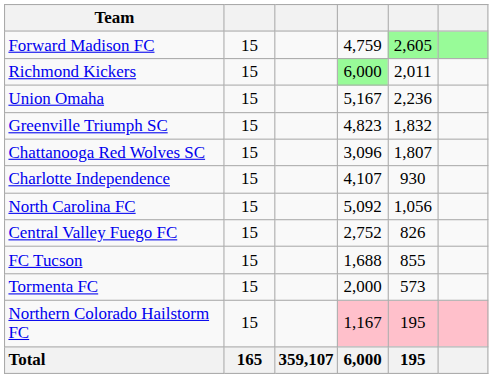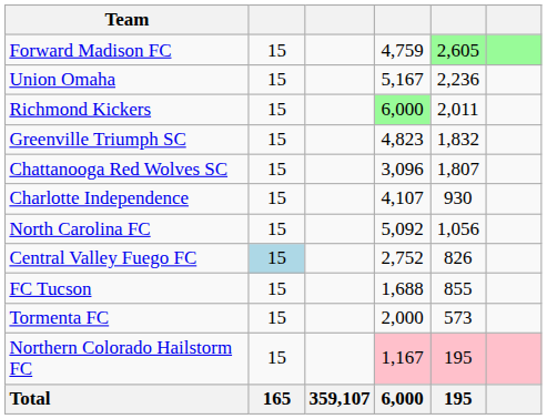rows swapped: Richmond Kickers <-> Union Omaha
Central Valley Fuego FC | column 2: no background -> lightblue background
